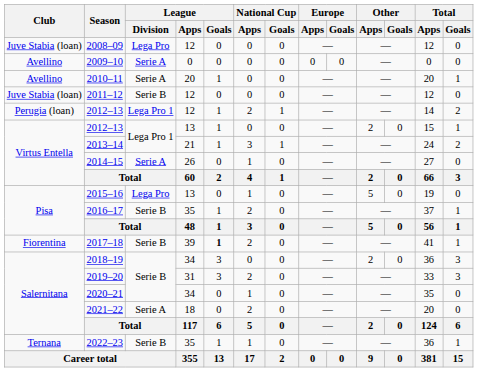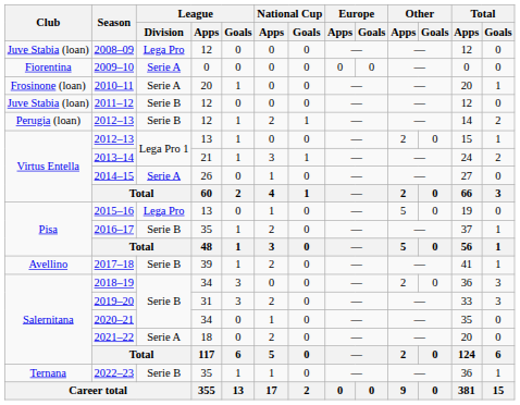2009–10 | Club: Avellino -> Fiorentina
2010–11 | Club: Avellino -> Frosinone (loan)
2012–13 / 12 | League / Division: Lega Pro 1 -> Serie B
2017–18 | Club: Fiorentina -> Avellino
2017–18 | League / Goals: bold -> normal
